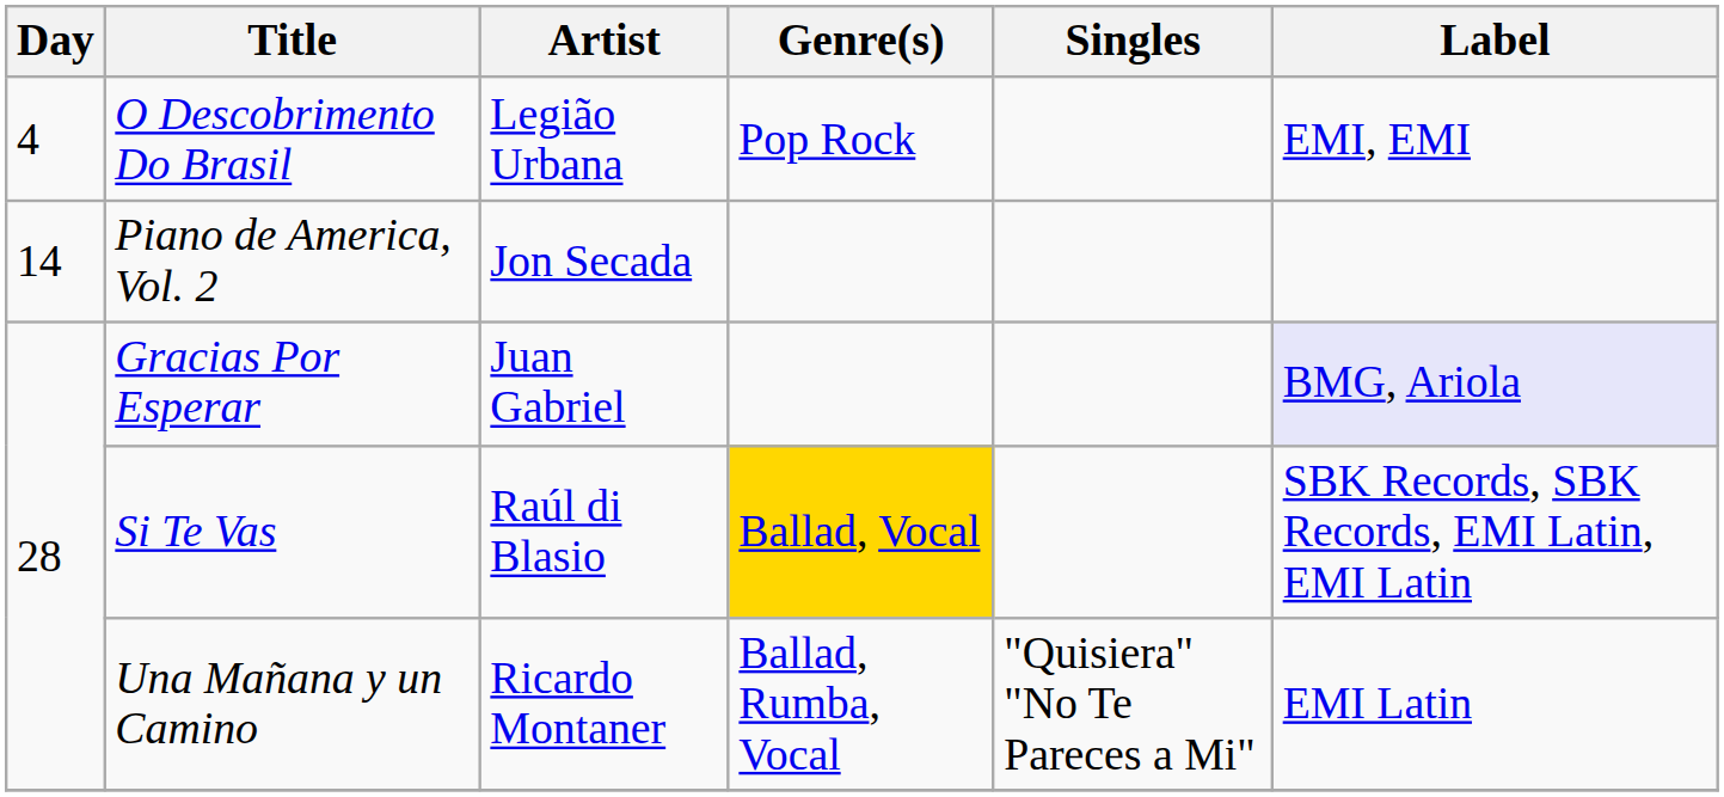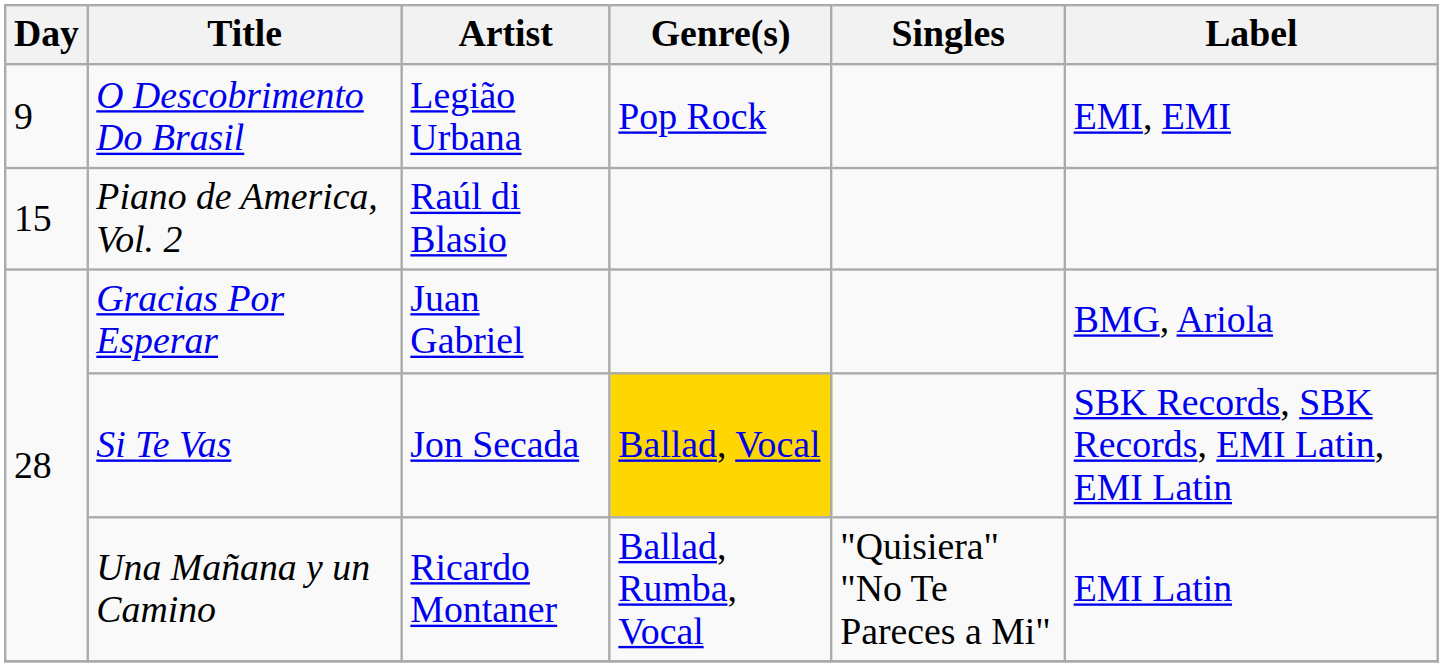O Descobrimento Do Brasil | Day: 4 -> 9
Piano de America, Vol. 2 | Day: 14 -> 15
Piano de America, Vol. 2 | Artist: Jon Secada -> Raúl di Blasio
Gracias Por Esperar | Label: lavender background -> no background
Si Te Vas | Artist: Raúl di Blasio -> Jon Secada
